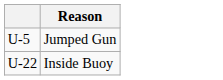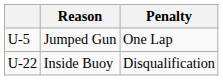+ column: Penalty | One Lap | Disqualification
